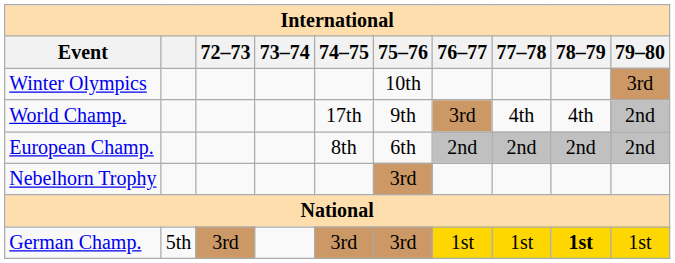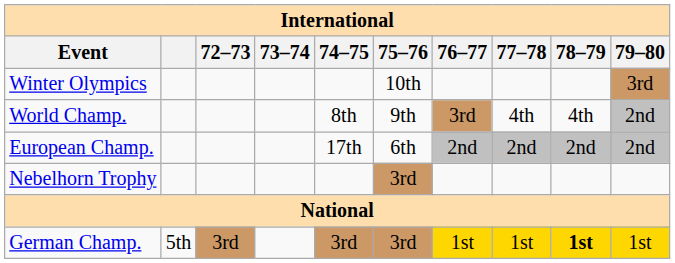World Champ. | 74–75: 17th -> 8th
European Champ. | 74–75: 8th -> 17th
